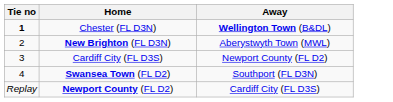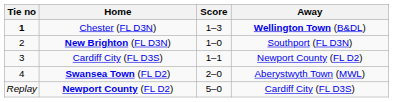+ column: Score | 1–3 | 1–0 | 1–1 | 2–0 | 5–0
New Brighton (FL D3N) | Away: Aberystwyth Town (MWL) -> Southport (FL D3N)
Swansea Town (FL D2) | Away: Southport (FL D3N) -> Aberystwyth Town (MWL)
